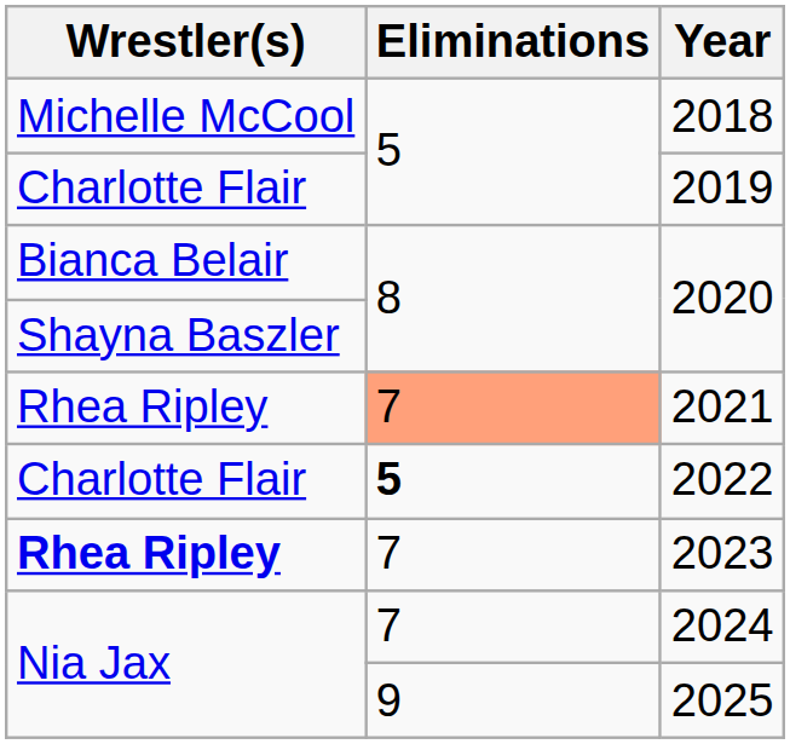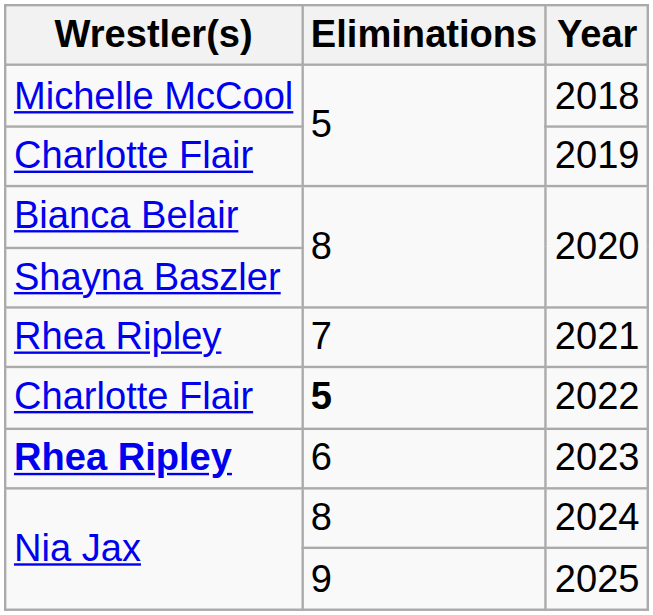2021 | Eliminations: lightsalmon background -> no background
2023 | Eliminations: 7 -> 6
2024 | Eliminations: 7 -> 8
